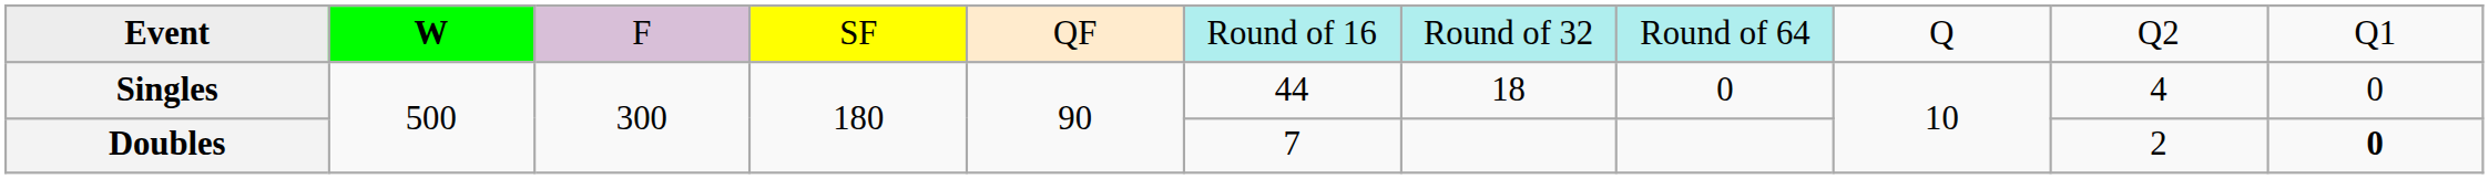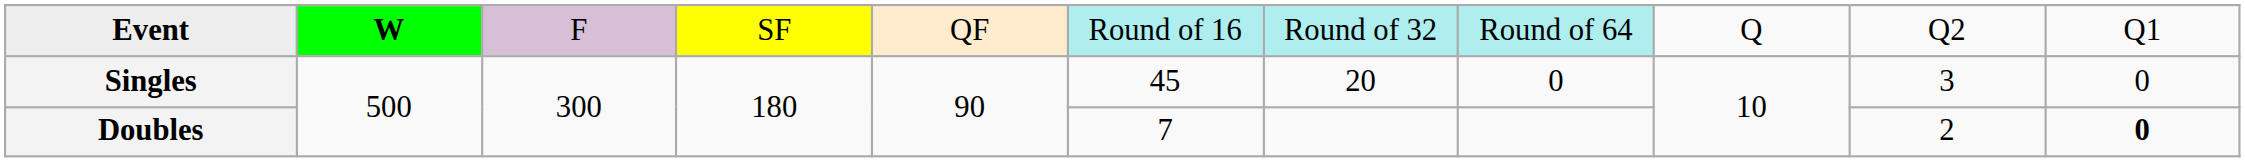Singles | column 6: 44 -> 45
Singles | column 7: 18 -> 20
Singles | column 10: 4 -> 3
